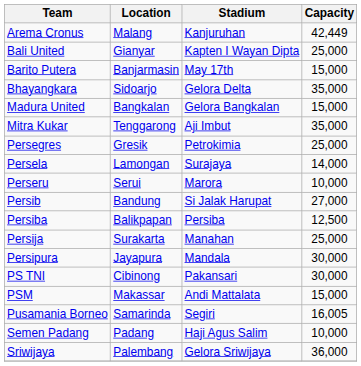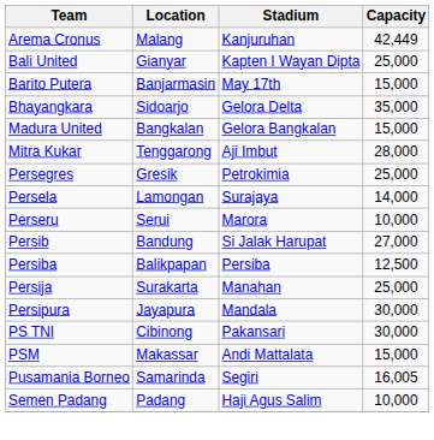Mitra Kukar | Capacity: 35,000 -> 28,000
- row: Sriwijaya | Palembang | Gelora Sriwijaya | 36,000
